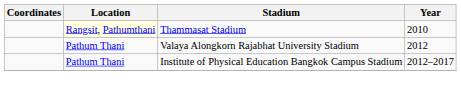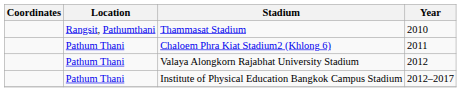Thammasat Stadium | Location: lightyellow background -> no background
+ row: Pathum Thani | Chaloem Phra Kiat Stadium2 (Khlong 6) | 2011
